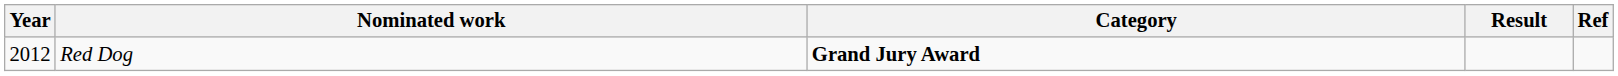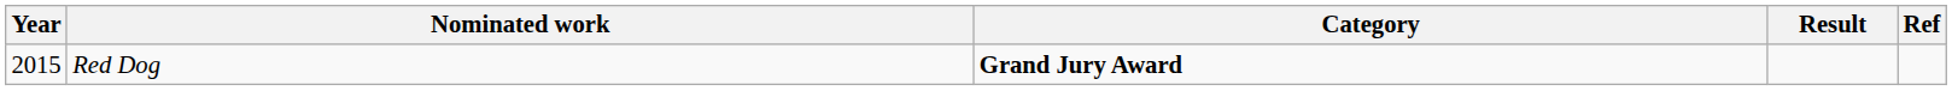Red Dog | Year: 2012 -> 2015
